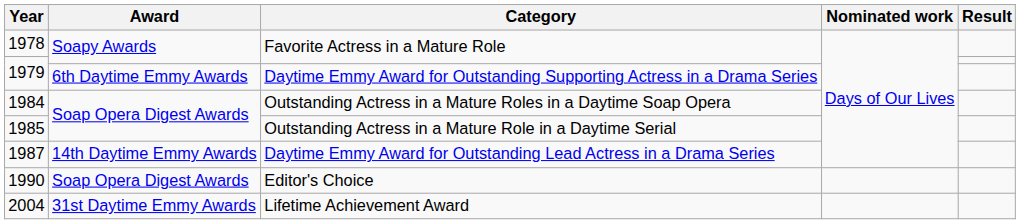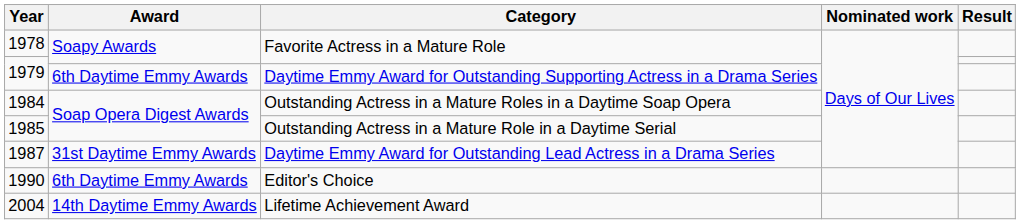1987 | Award: 14th Daytime Emmy Awards -> 31st Daytime Emmy Awards
1990 | Award: Soap Opera Digest Awards -> 6th Daytime Emmy Awards
2004 | Award: 31st Daytime Emmy Awards -> 14th Daytime Emmy Awards
